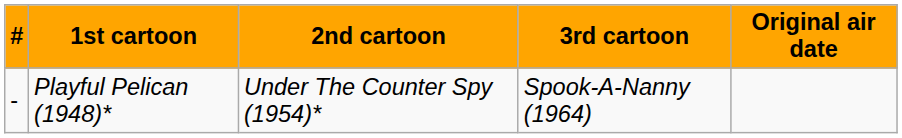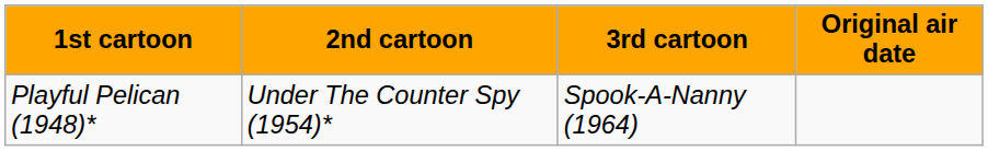- column: # | -
